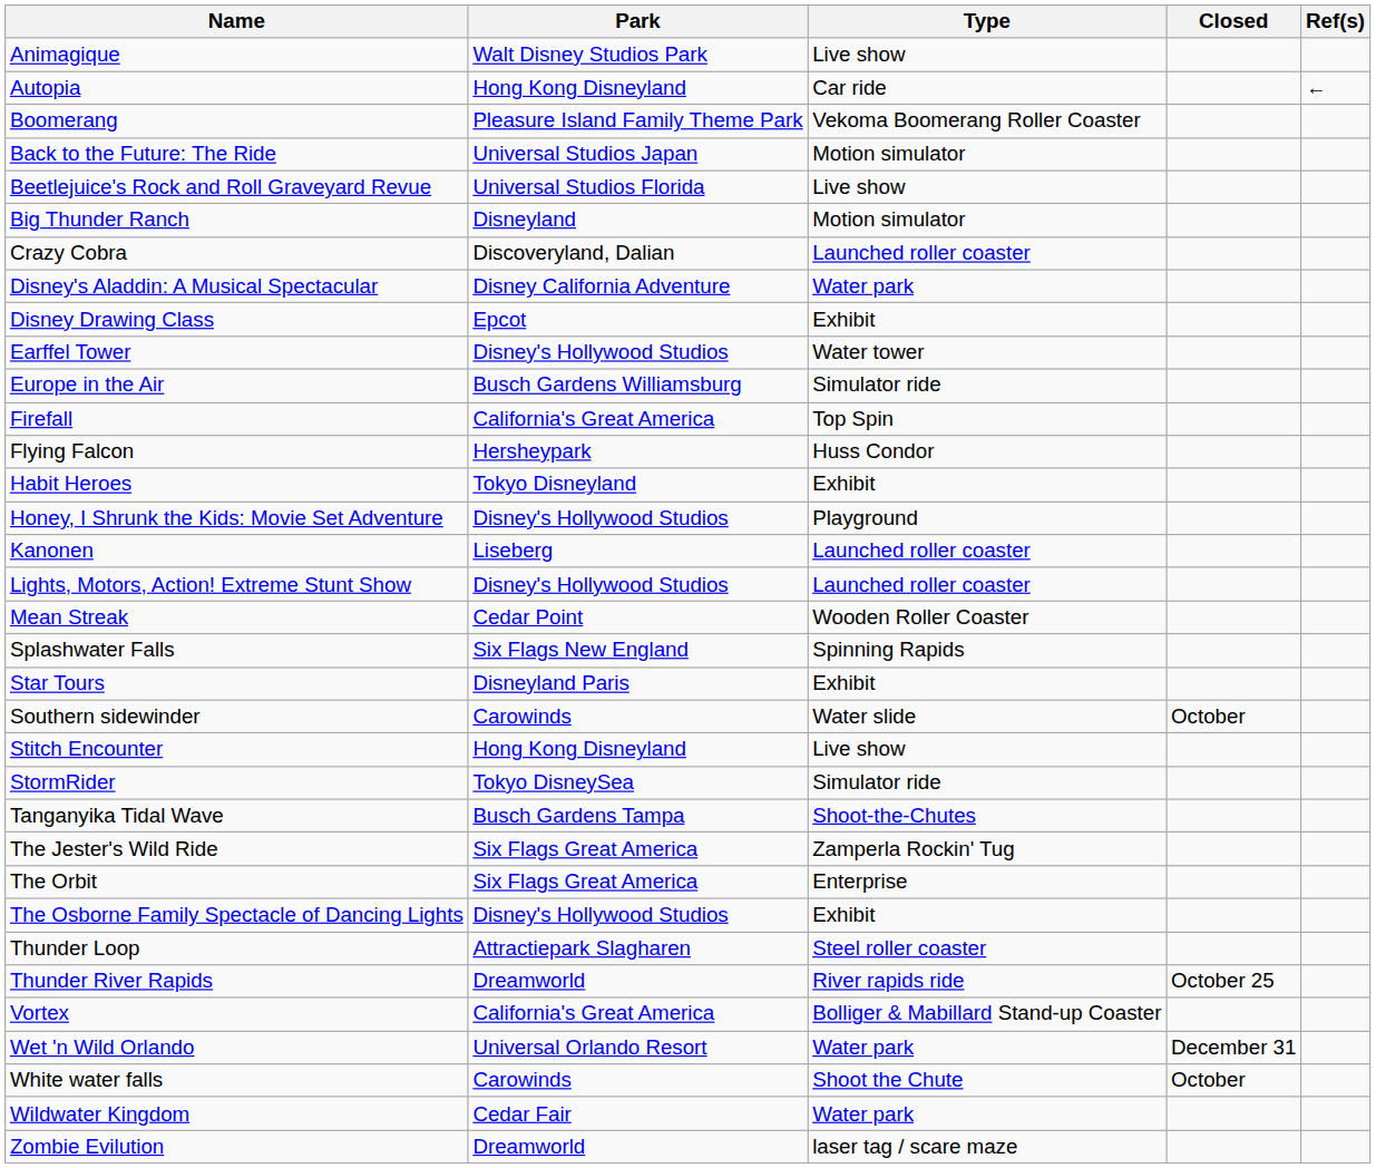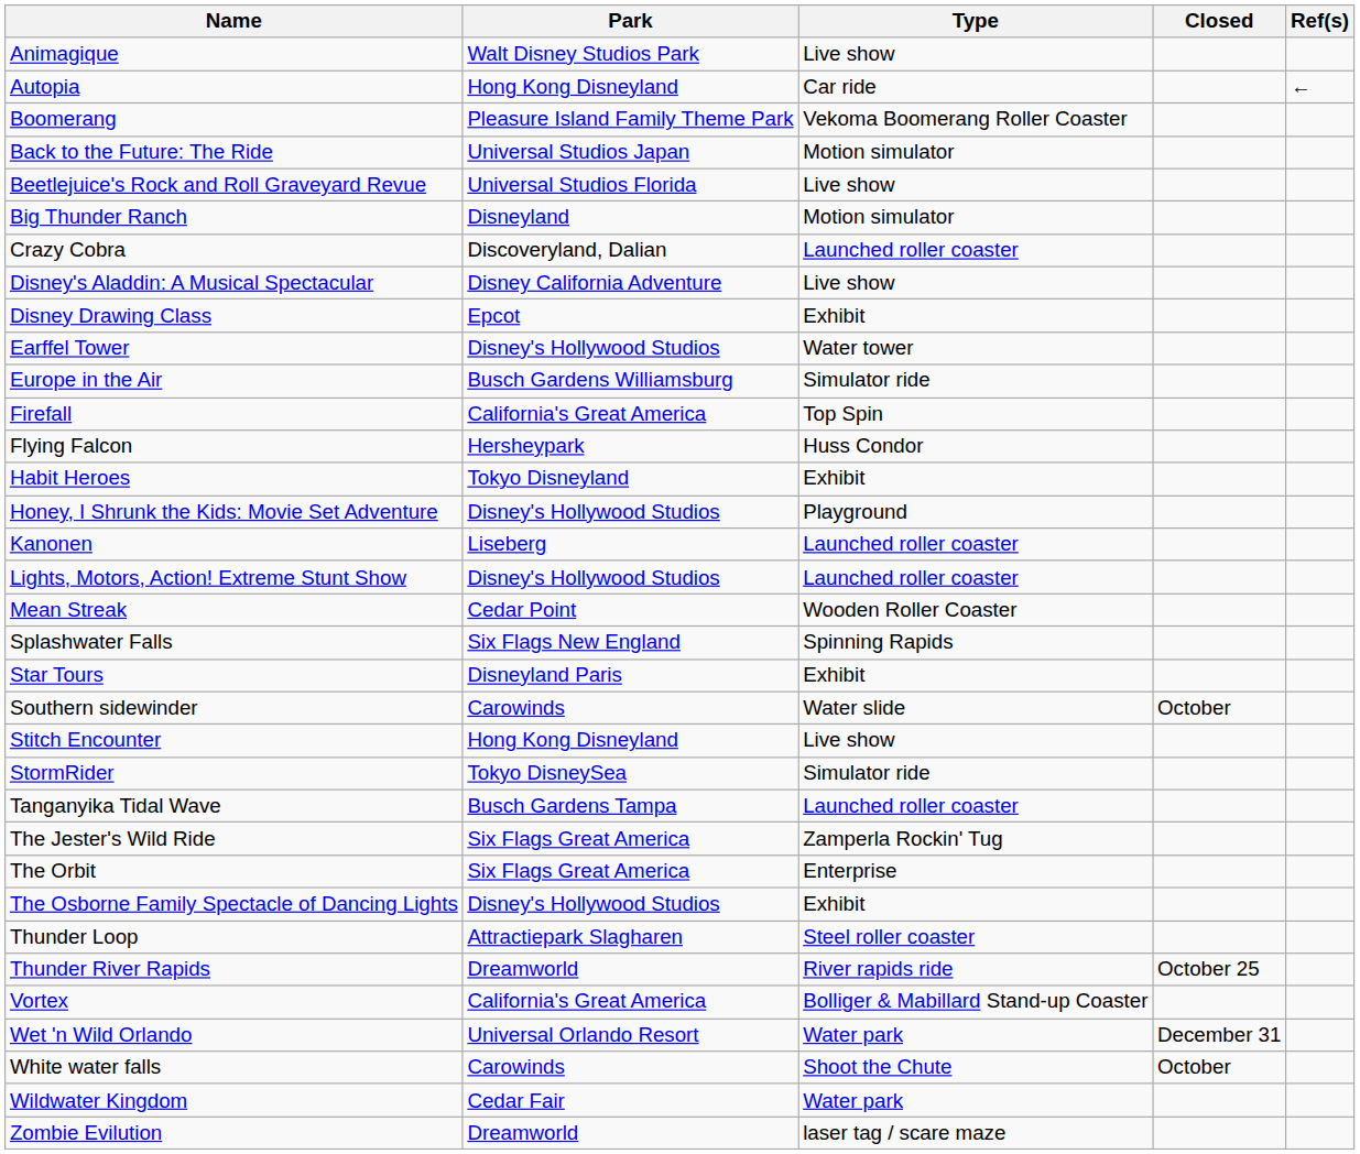Disney's Aladdin: A Musical Spectacular | Type: Water park -> Live show
Tanganyika Tidal Wave | Type: Shoot-the-Chutes -> Launched roller coaster
